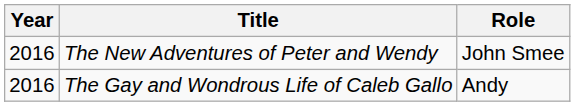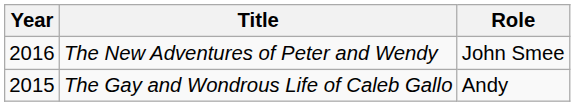The Gay and Wondrous Life of Caleb Gallo | Year: 2016 -> 2015
